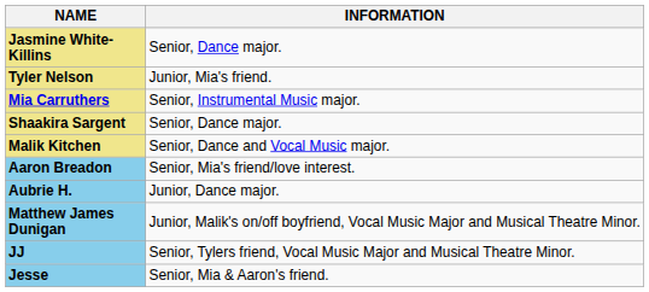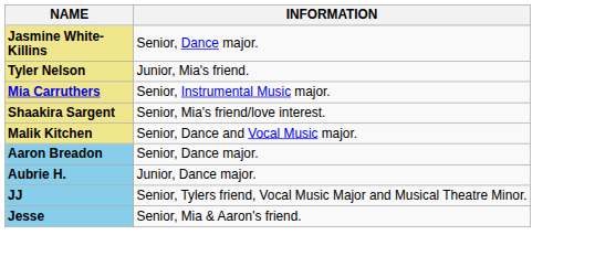Shaakira Sargent | INFORMATION: Senior, Dance major. -> Senior, Mia's friend/love interest.
Aaron Breadon | INFORMATION: Senior, Mia's friend/love interest. -> Senior, Dance major.
- row: Matthew James Dunigan | Junior, Malik's on/off boyfriend, Vocal Music Major and Musical Theatre Minor.
